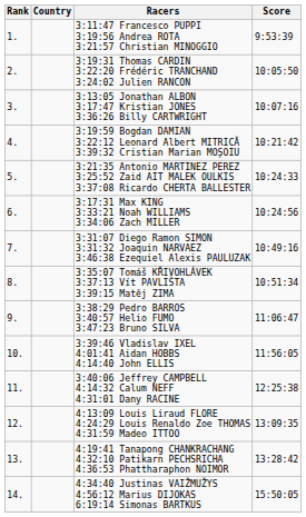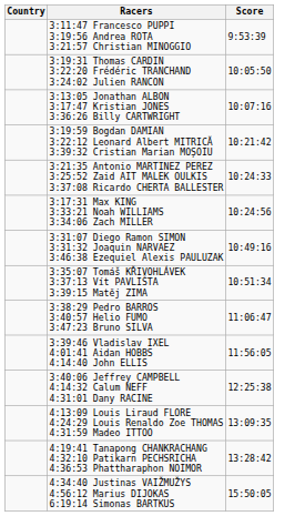- column: Rank | 1. | 2. | 3. | 4. | 5. | 6. | 7. | 8. | 9. | 10. | 11. | 12. | 13. | 14.
